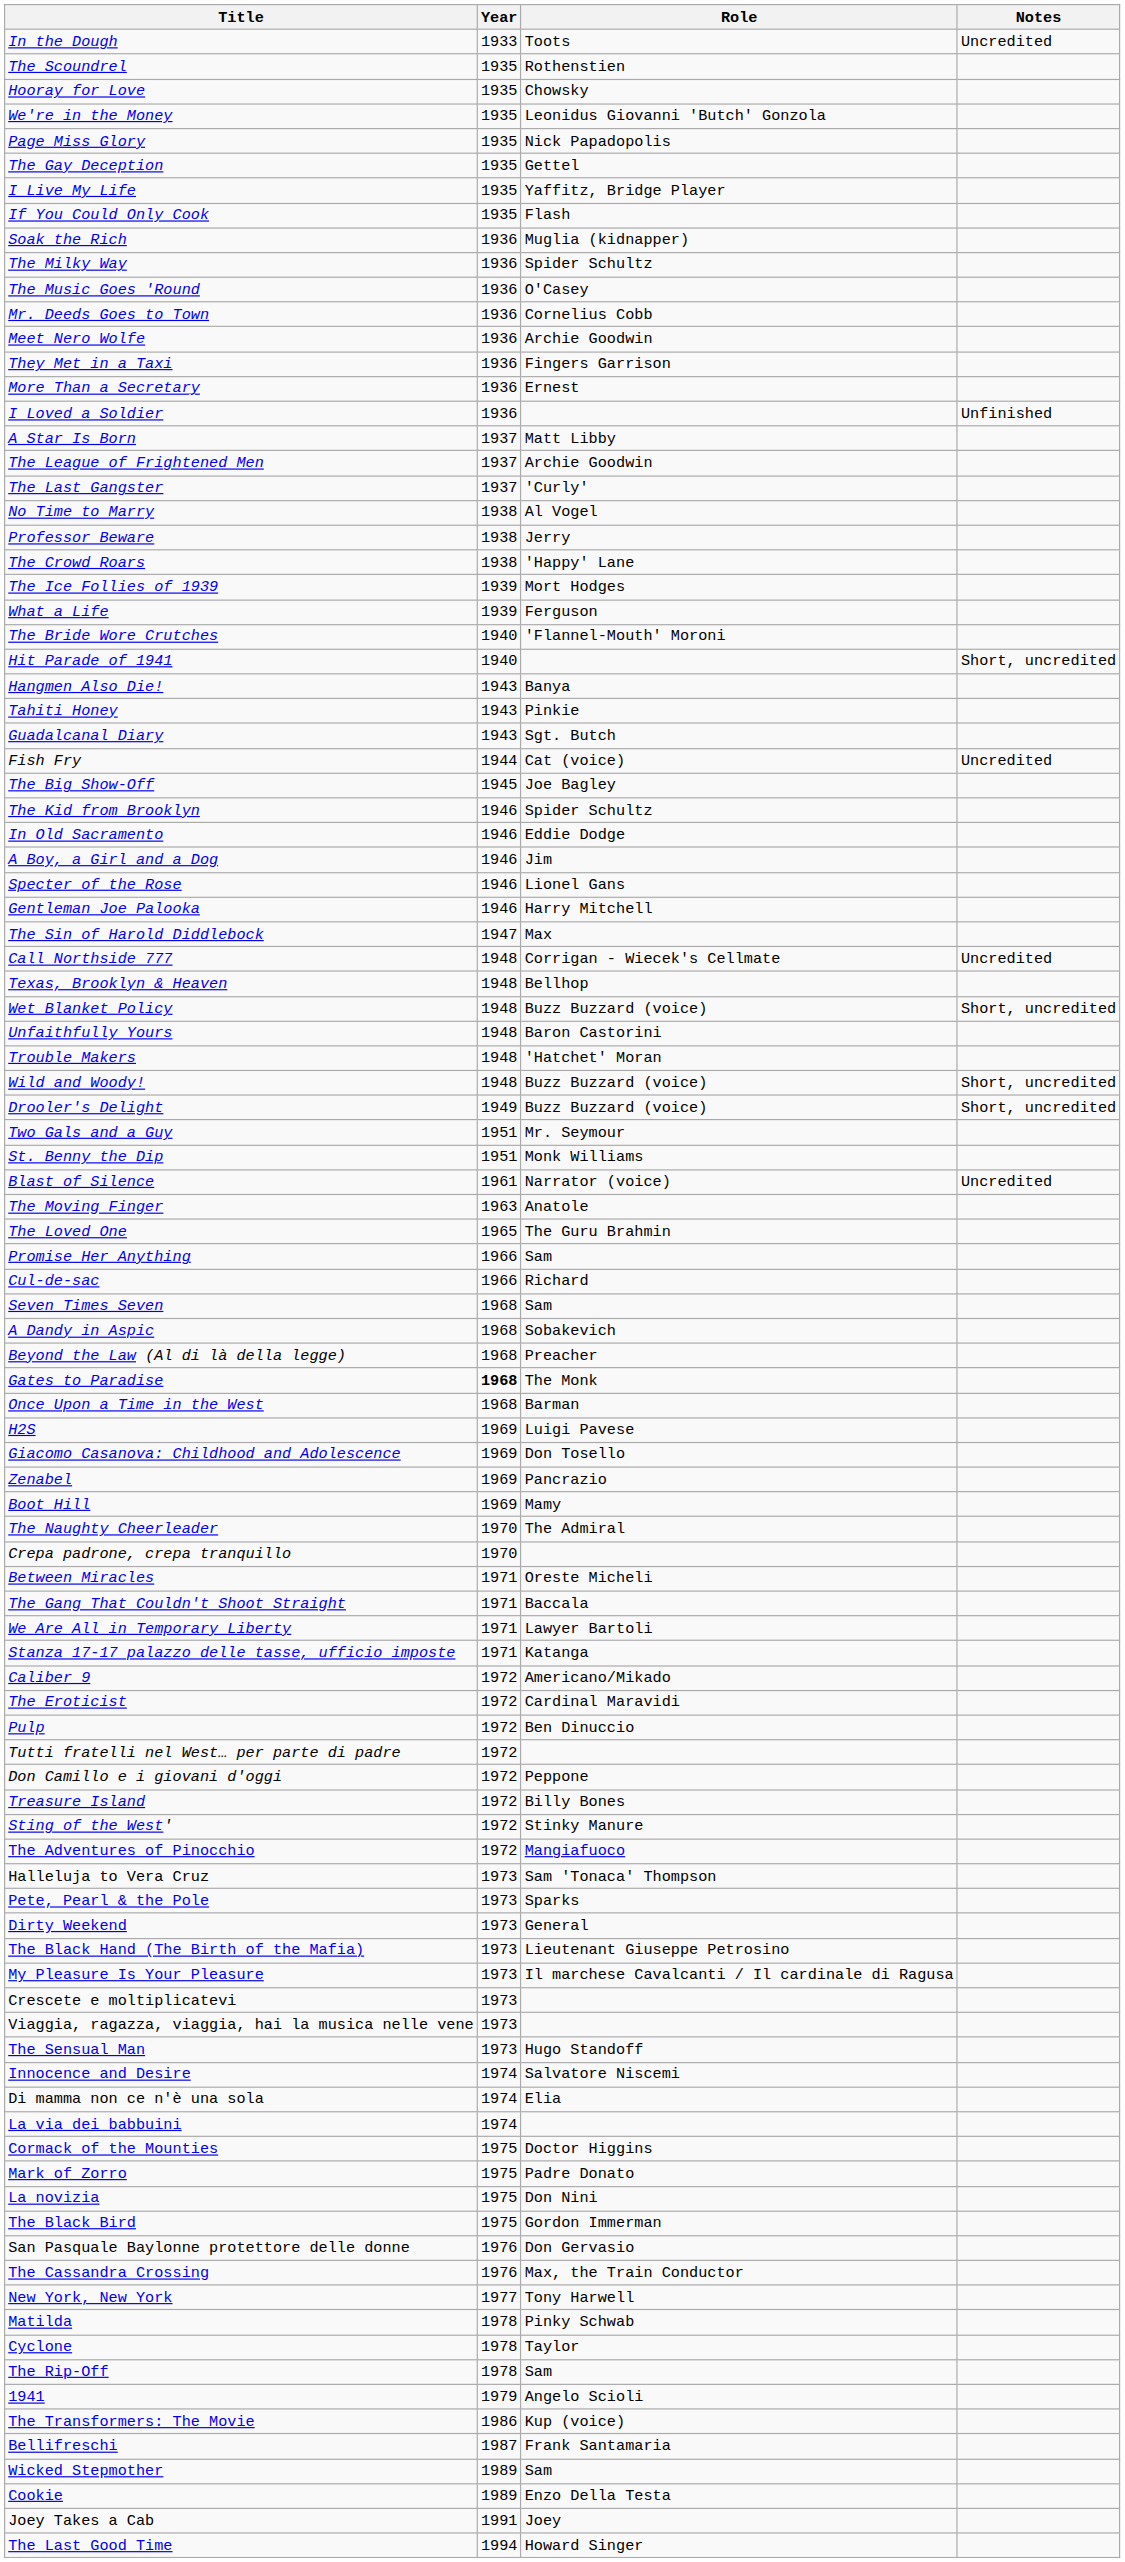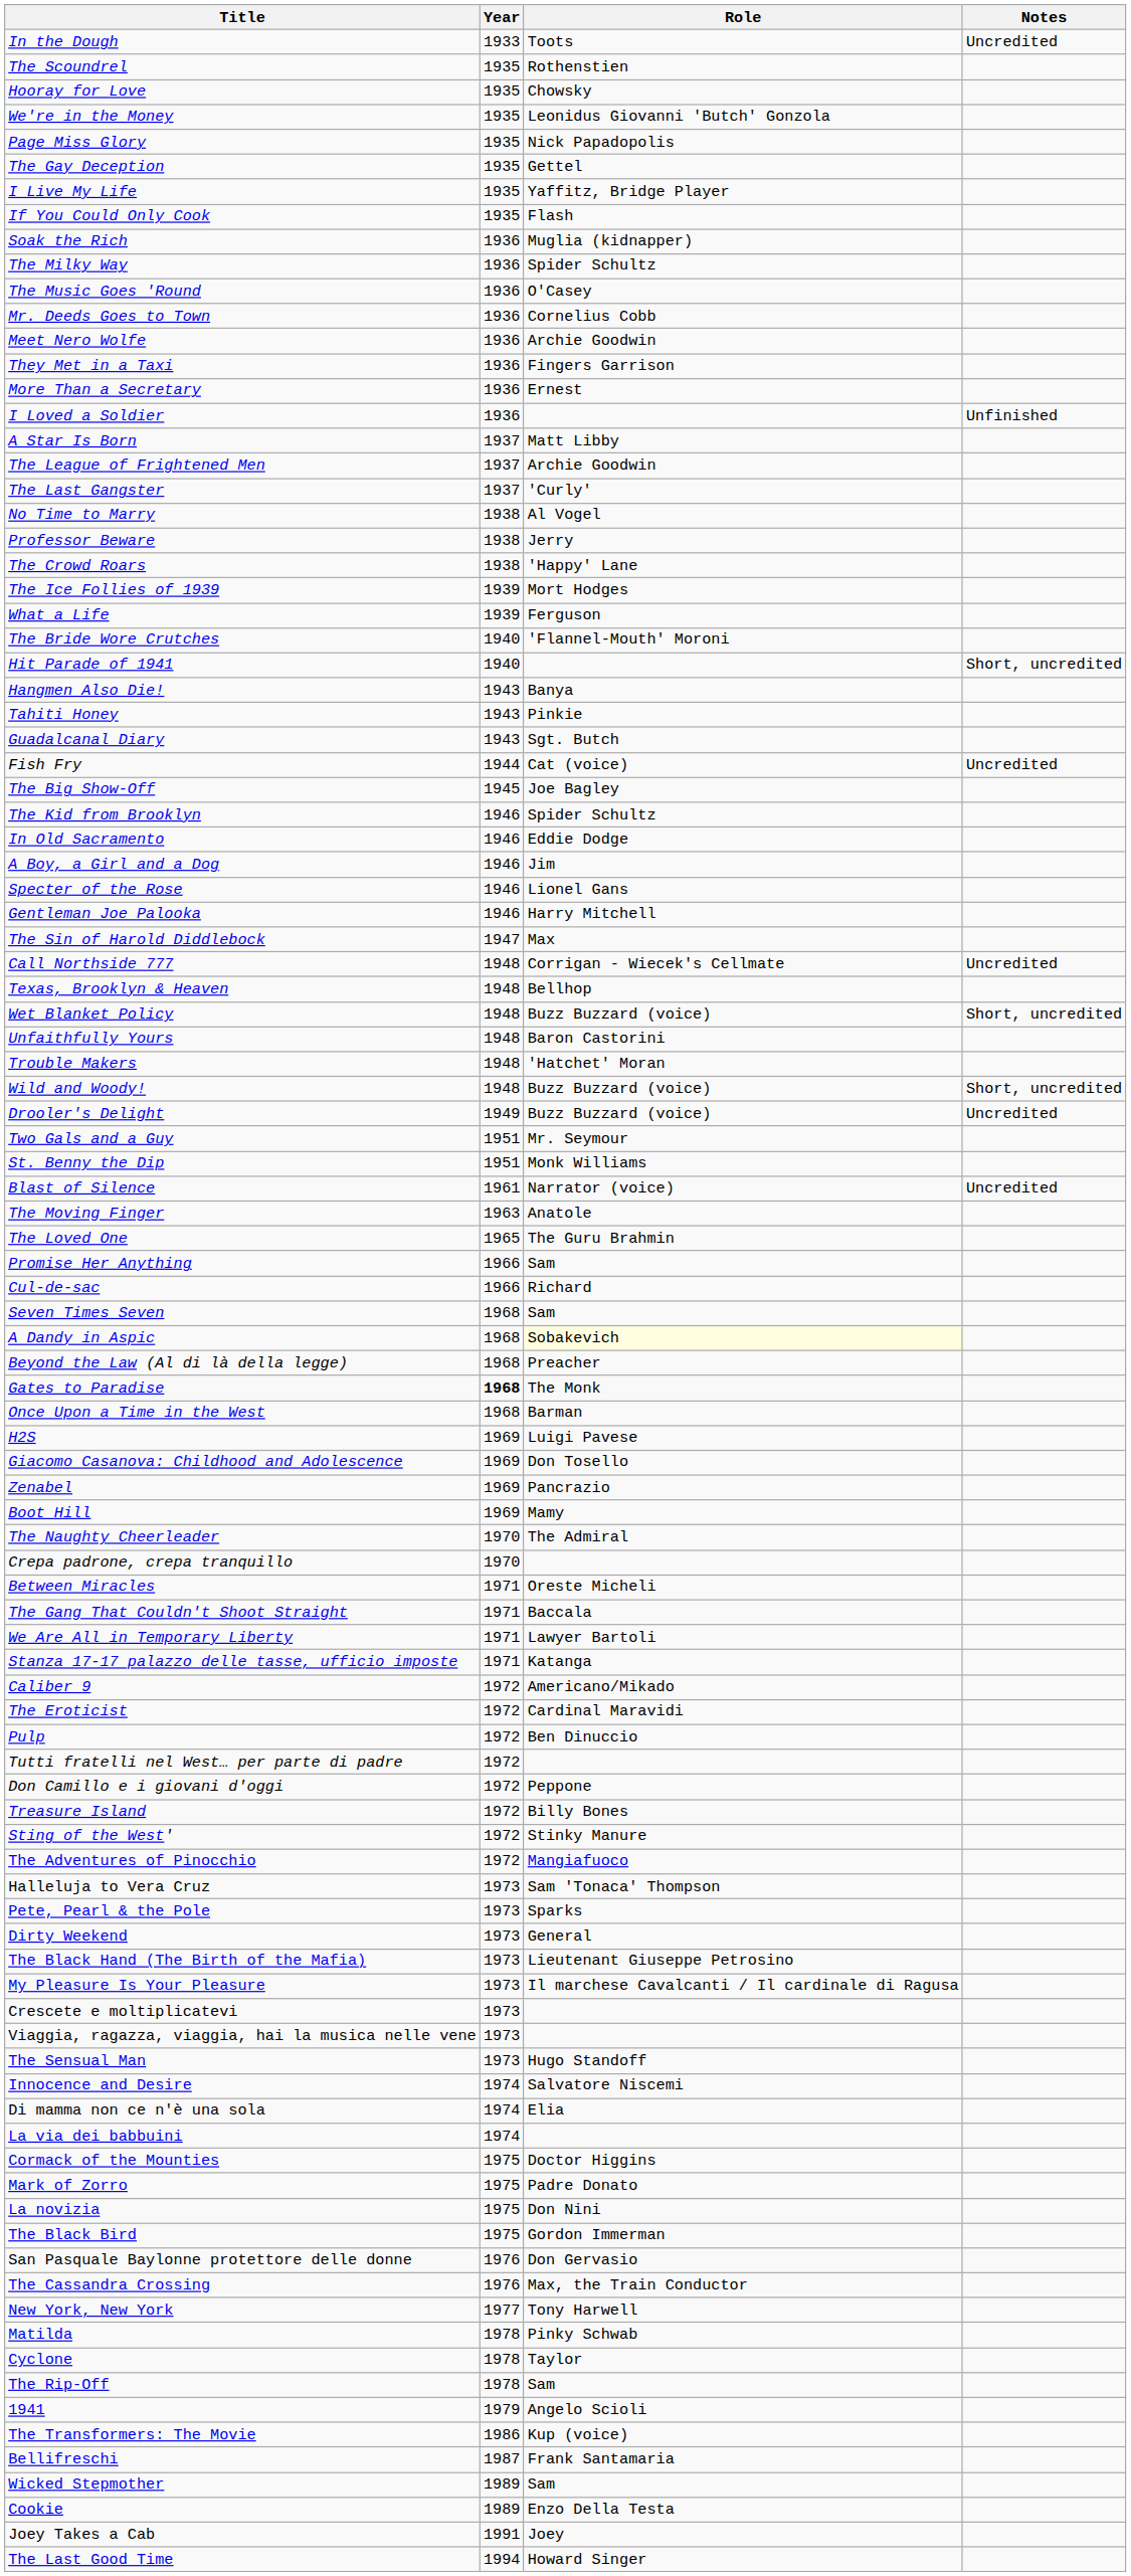Drooler's Delight | Notes: Short, uncredited -> Uncredited
A Dandy in Aspic | Role: no background -> lightyellow background
